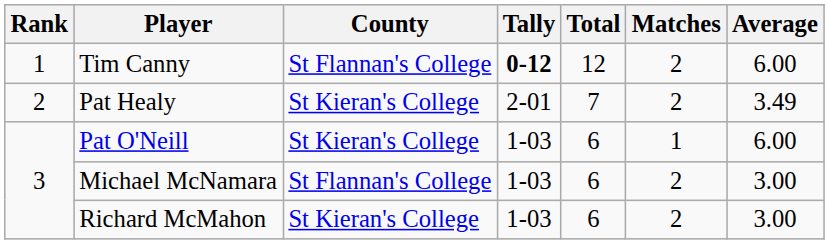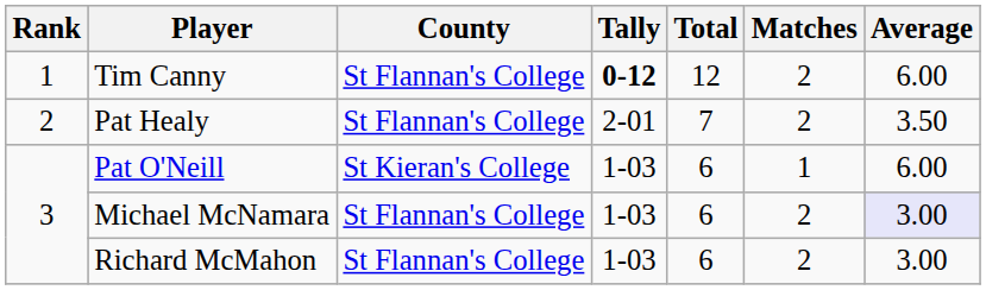Pat Healy | County: St Kieran's College -> St Flannan's College
Pat Healy | Average: 3.49 -> 3.50
Michael McNamara | Average: no background -> lavender background
Richard McMahon | County: St Kieran's College -> St Flannan's College
